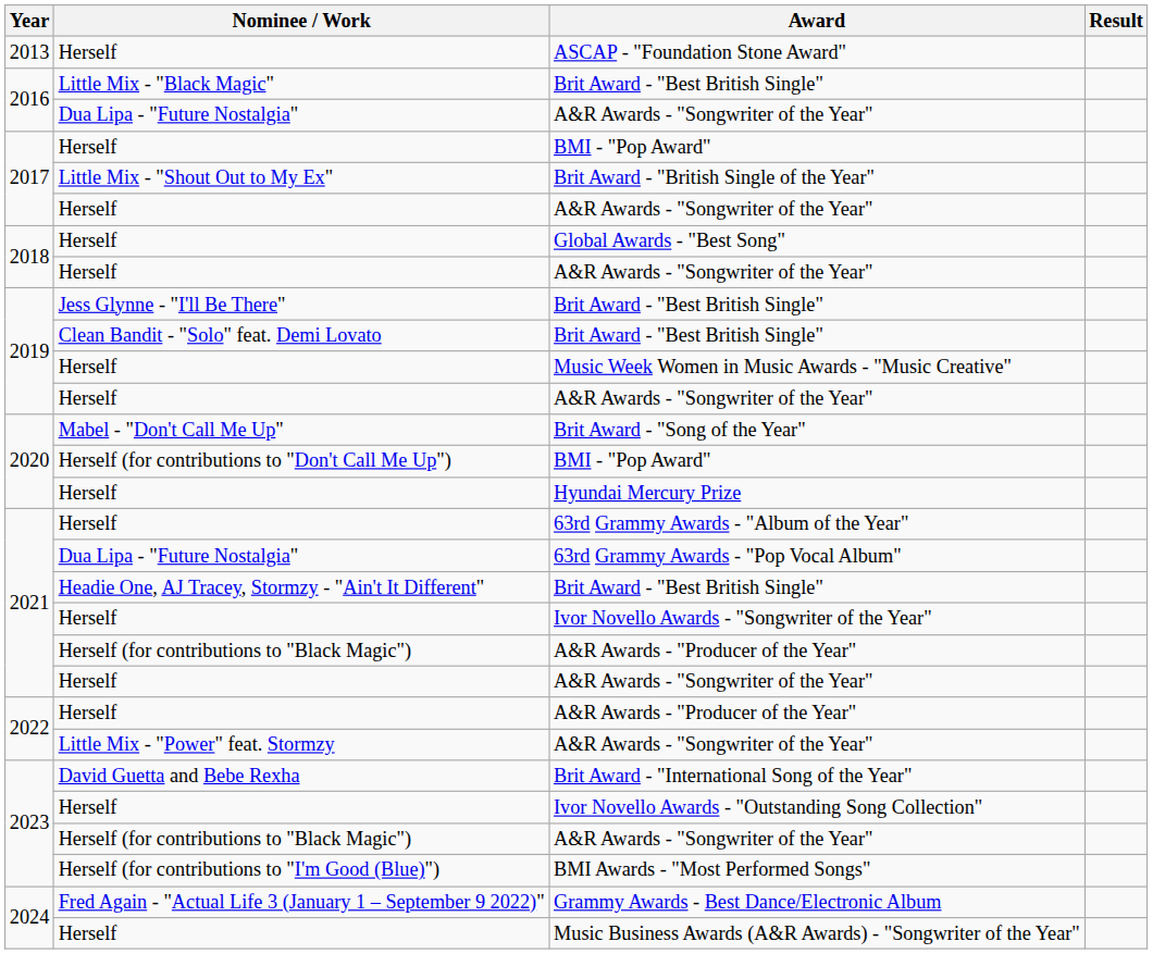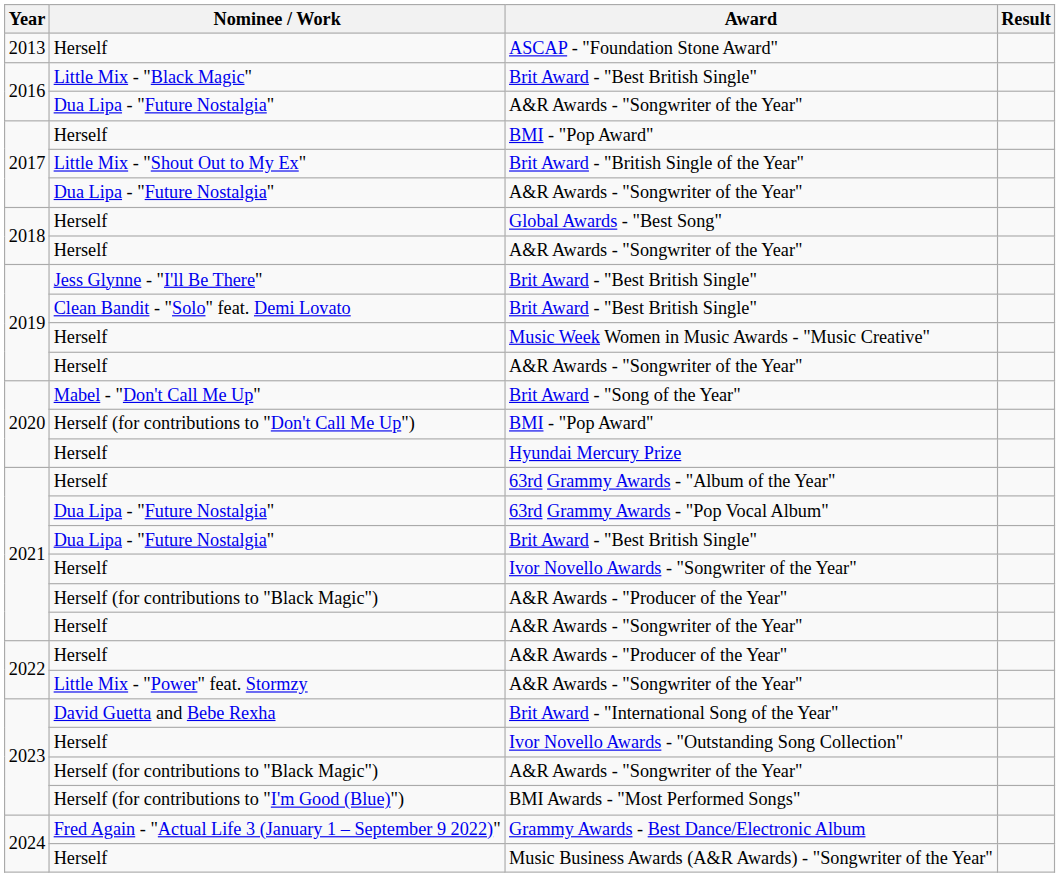2017 / A&R Awards - "Songwriter of the Year" | Nominee / Work: Herself -> Dua Lipa - "Future Nostalgia"
2021 / Brit Award - "Best British Single" | Nominee / Work: Headie One, AJ Tracey, Stormzy - "Ain't It Different" -> Dua Lipa - "Future Nostalgia"
